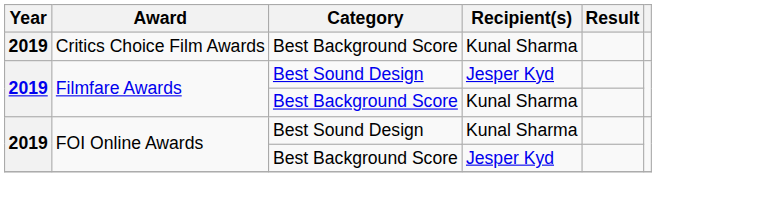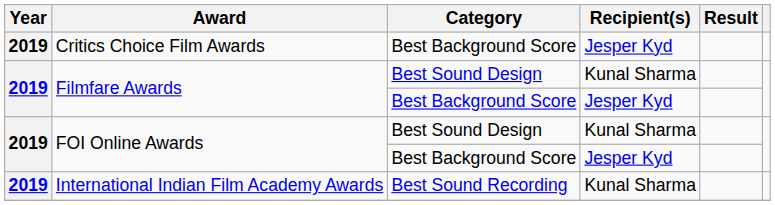Critics Choice Film Awards | Recipient(s): Kunal Sharma -> Jesper Kyd
Filmfare Awards / Best Sound Design | Recipient(s): Jesper Kyd -> Kunal Sharma
Filmfare Awards / Best Background Score | Recipient(s): Kunal Sharma -> Jesper Kyd
+ row: 2019 | International Indian Film Academy Awards | Best Sound Recording | Kunal Sharma
